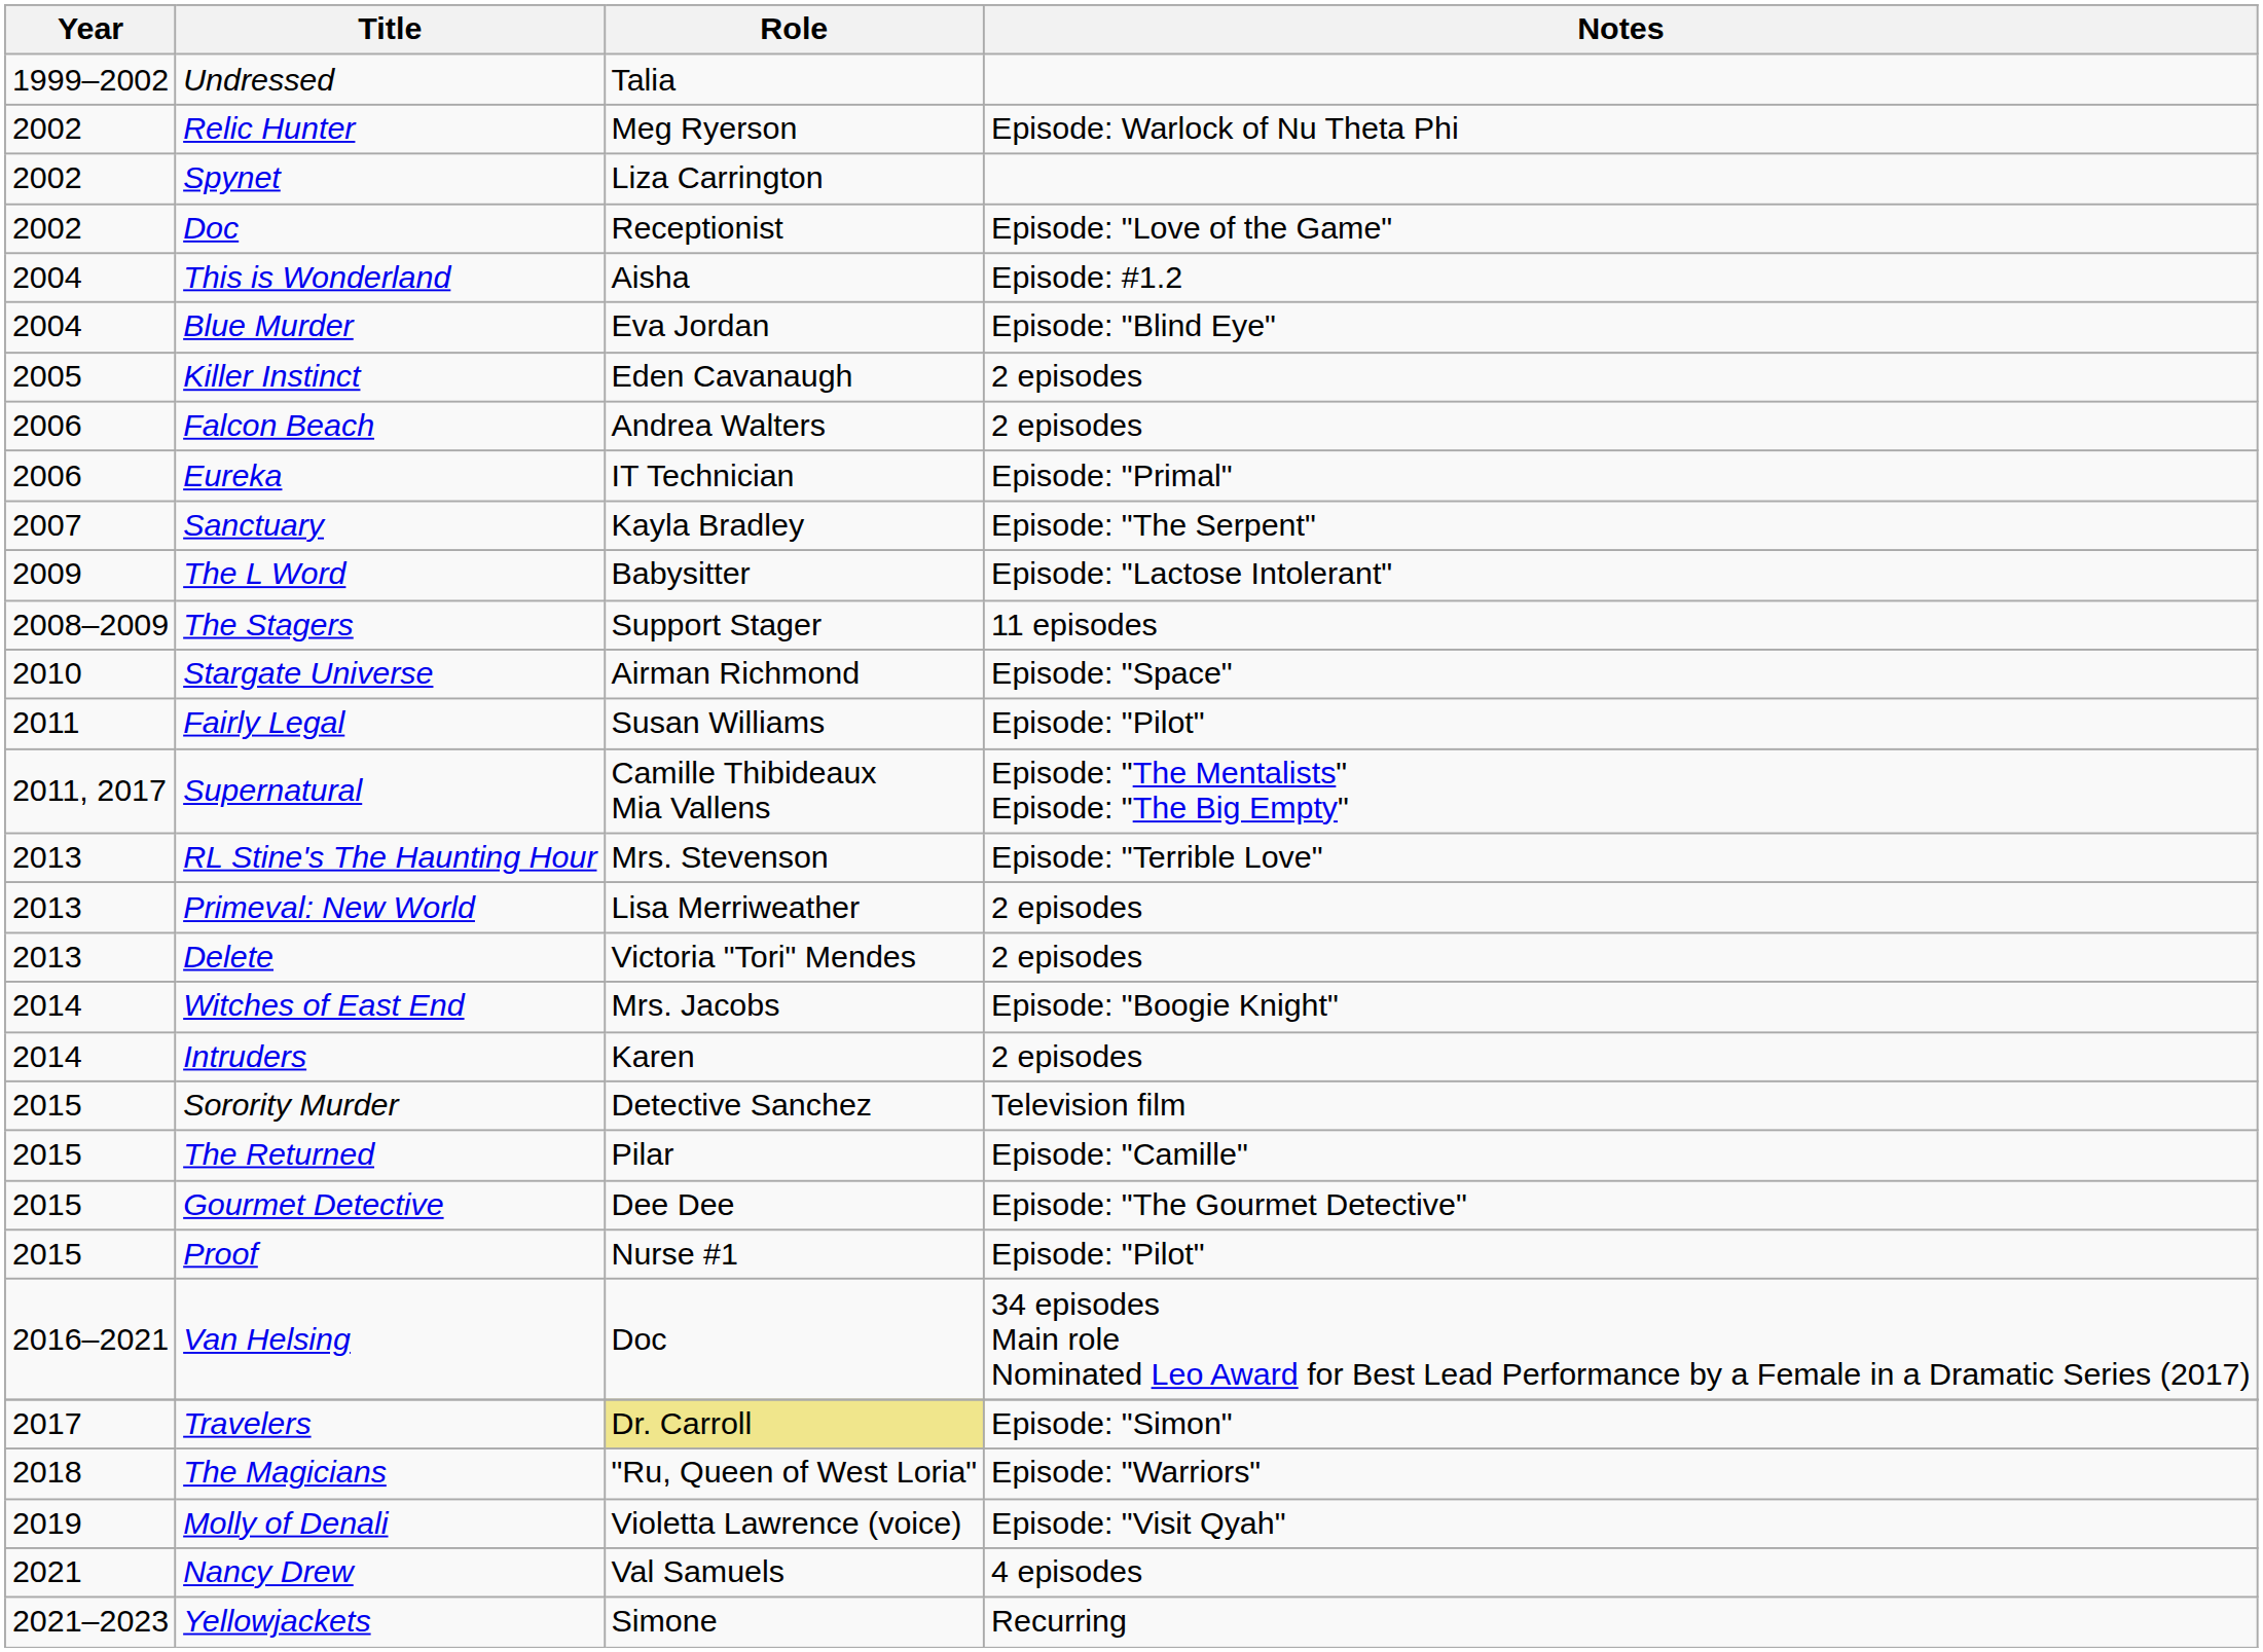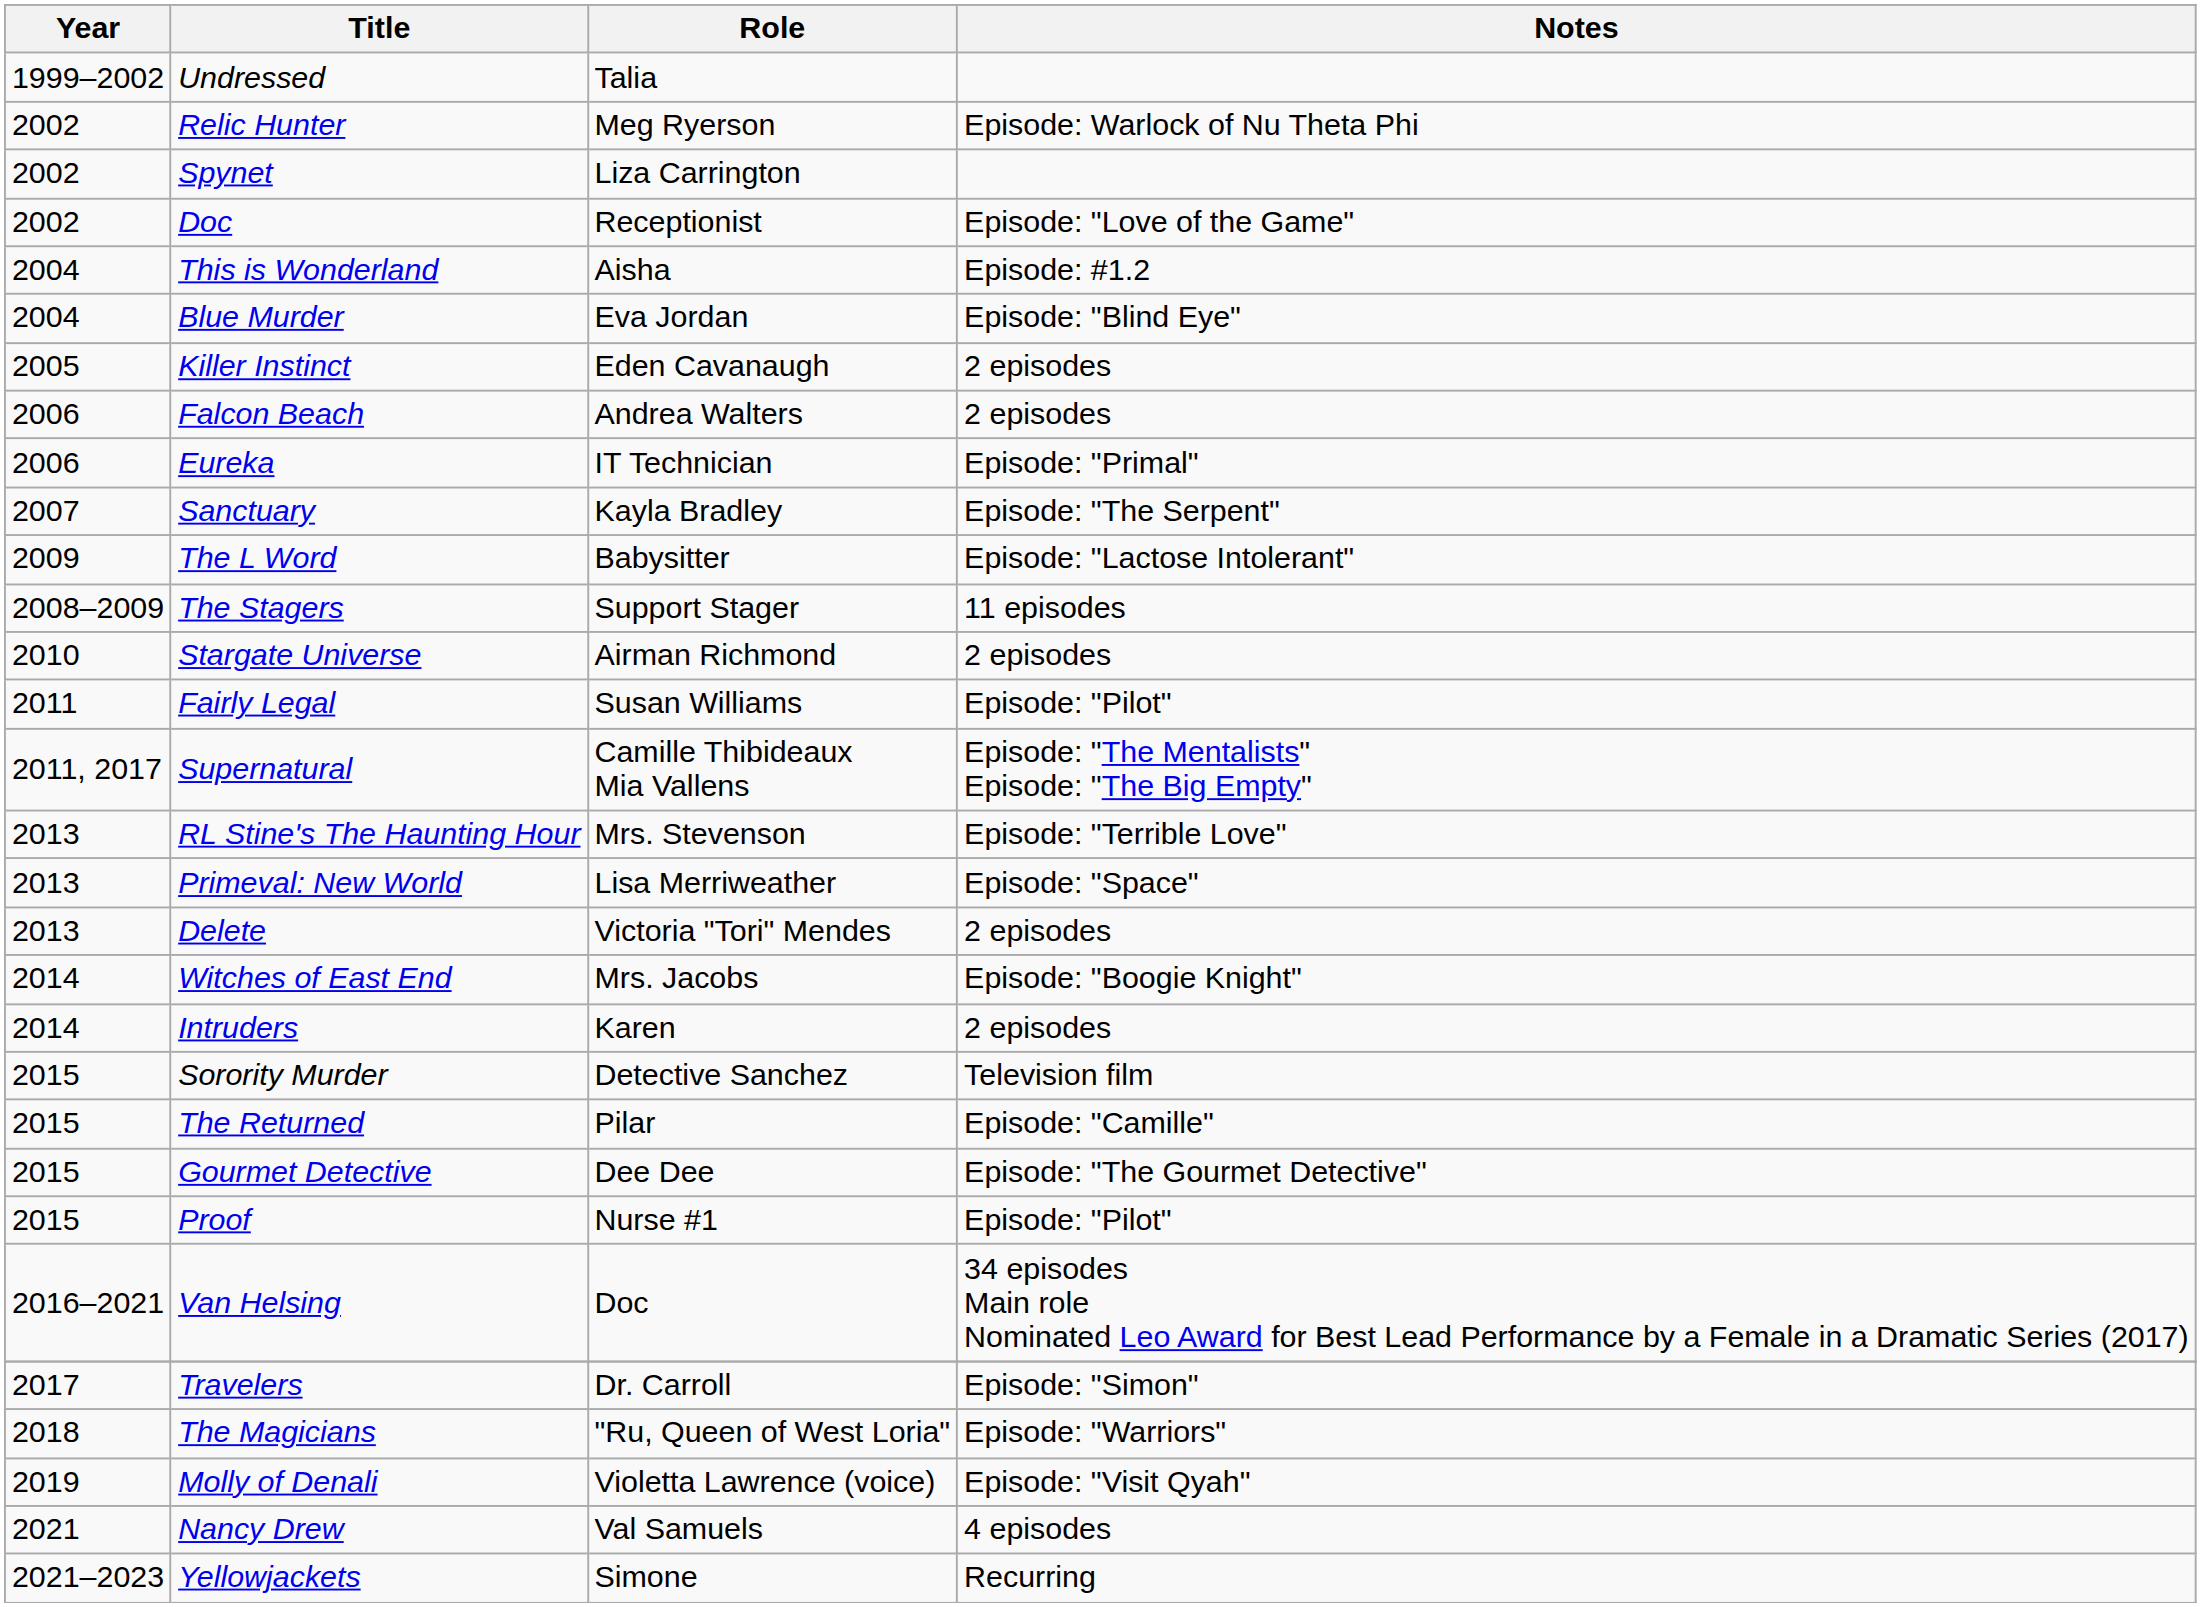Stargate Universe | Notes: Episode: "Space" -> 2 episodes
Primeval: New World | Notes: 2 episodes -> Episode: "Space"
Travelers | Role: khaki background -> no background
